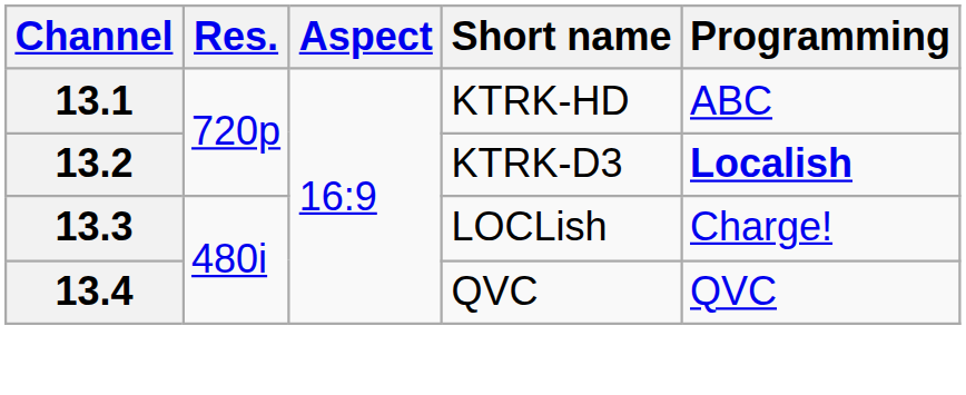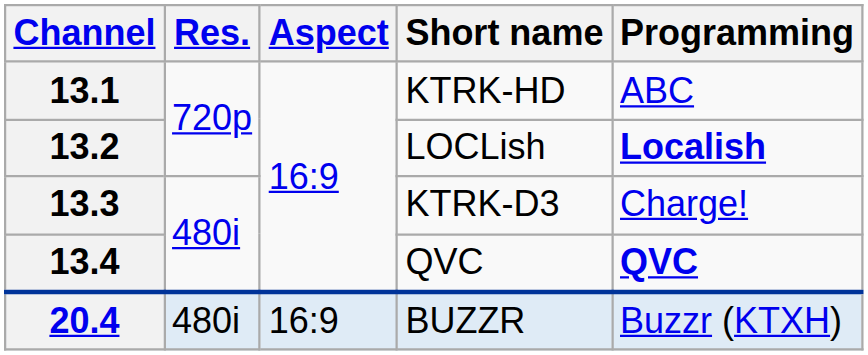13.2 | Short name: KTRK-D3 -> LOCLish
13.3 | Short name: LOCLish -> KTRK-D3
13.4 | Programming: normal -> bold
+ row: 20.4 | 480i | 16:9 | BUZZR | Buzzr (KTXH)
